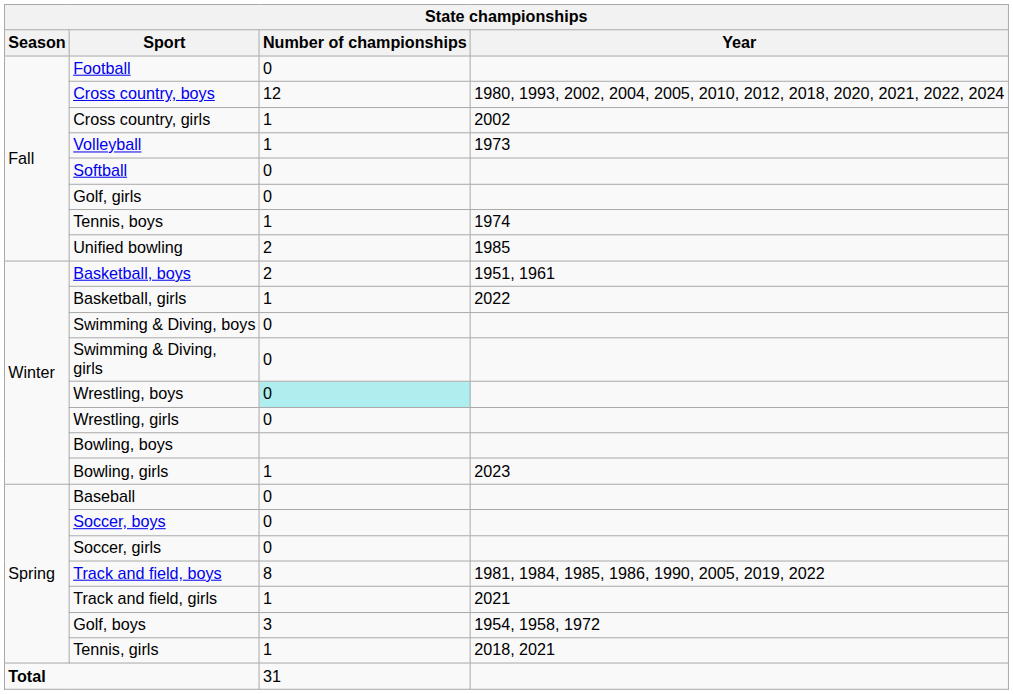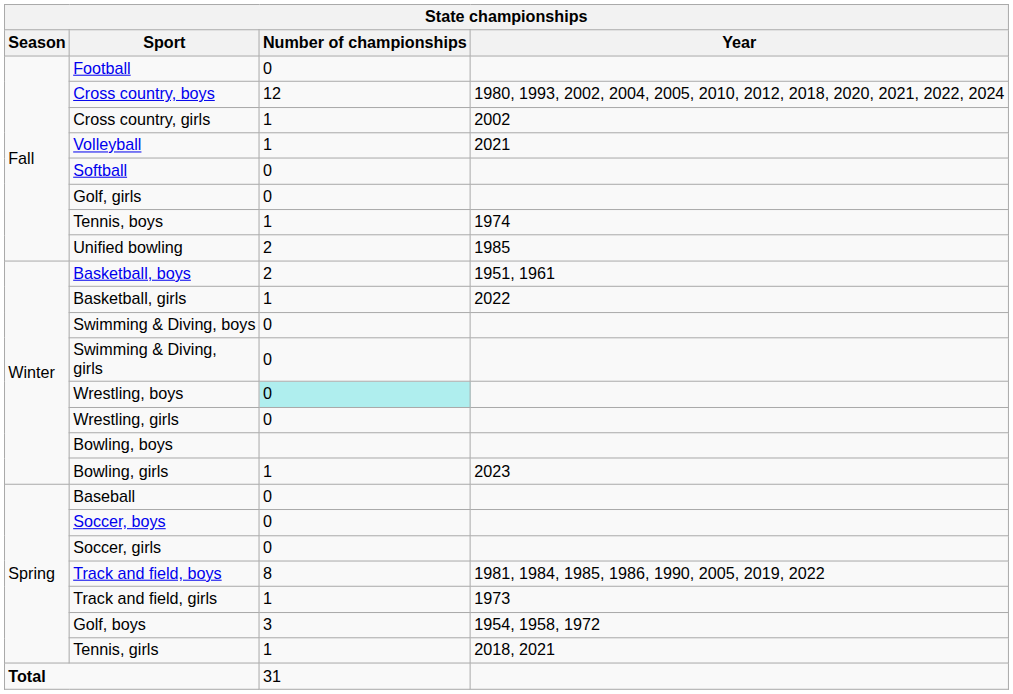Volleyball | Year: 1973 -> 2021
Track and field, girls | Year: 2021 -> 1973
